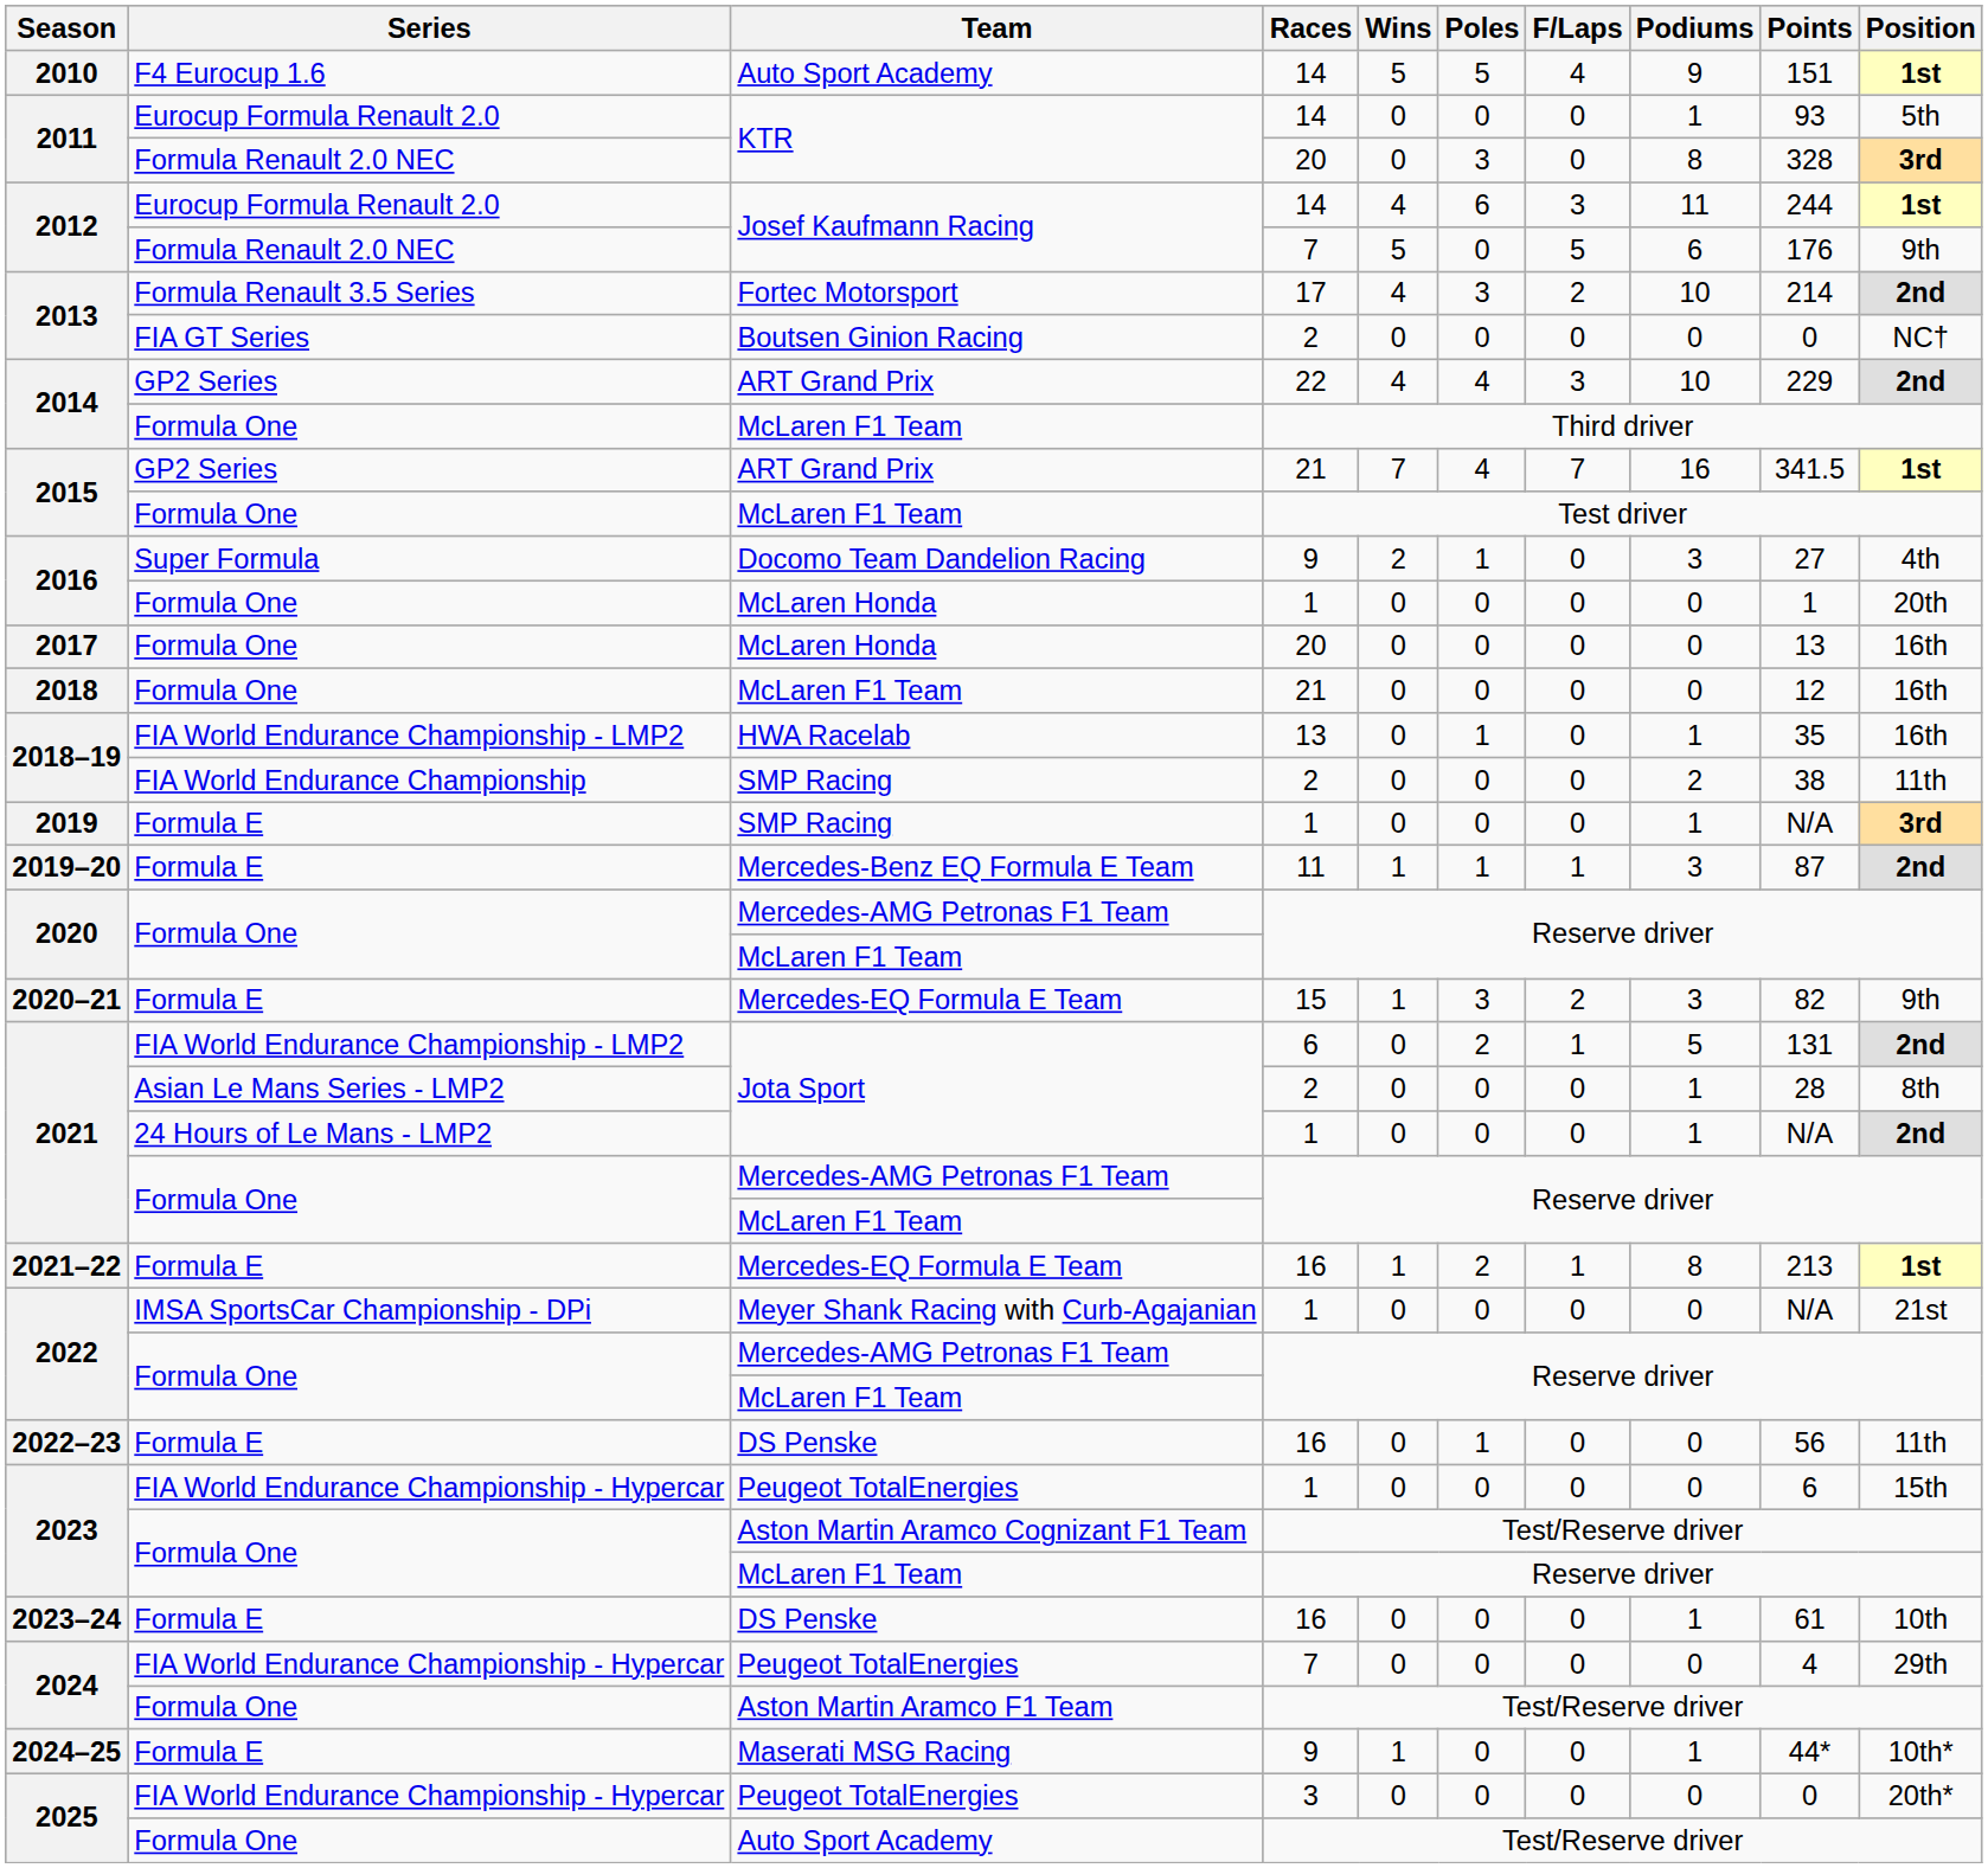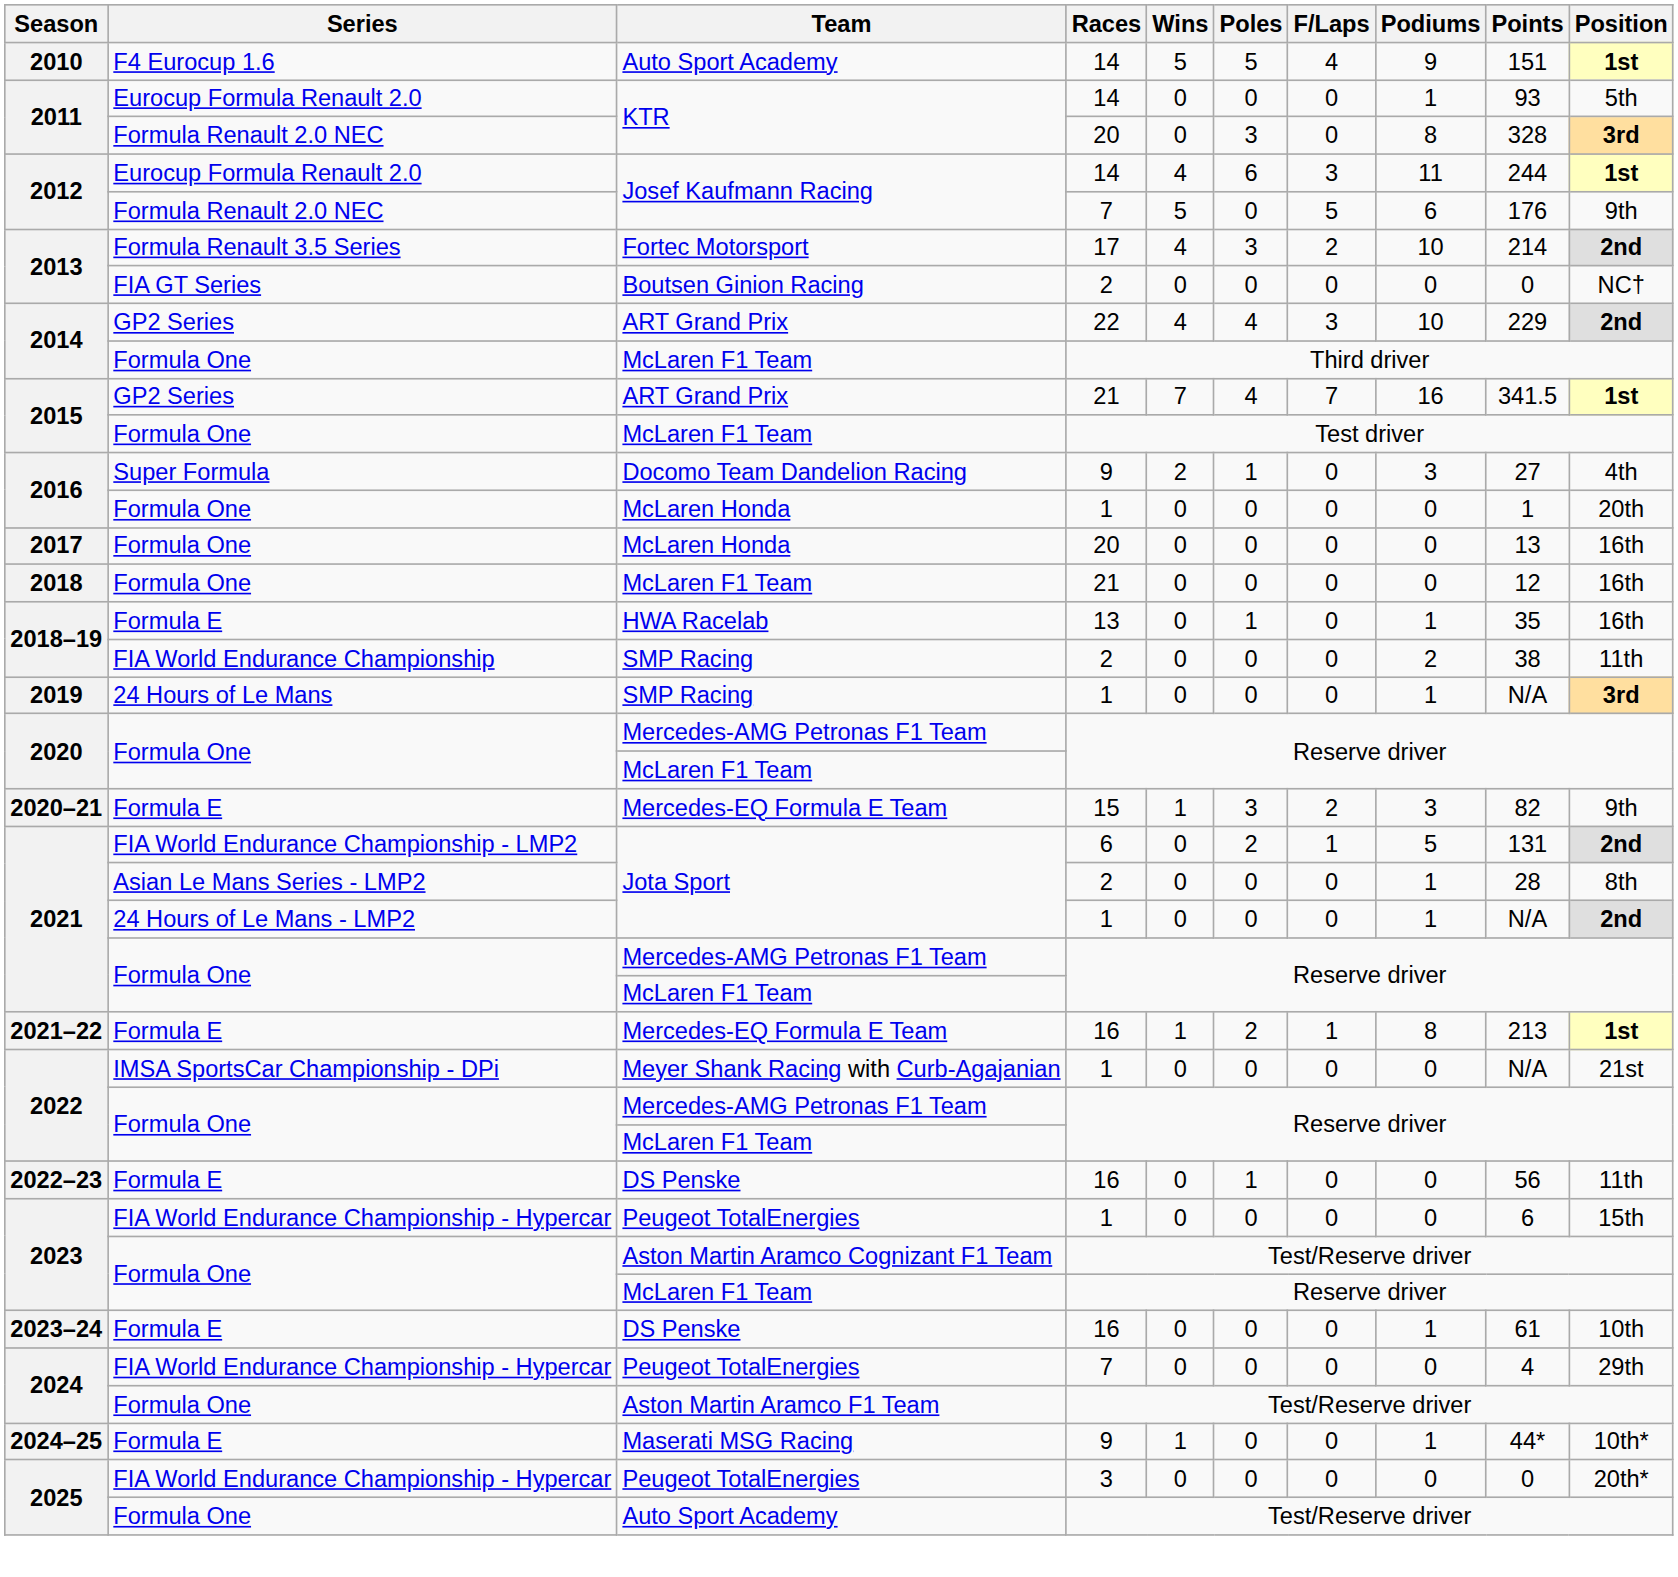2018–19 / 13 | Series: FIA World Endurance Championship - LMP2 -> Formula E
2019 | Series: Formula E -> 24 Hours of Le Mans
- row: 2019–20 | Formula E | Mercedes-Benz EQ Formula E Team | 11 | 1 | 1 | 1 | 3 | 87 | 2nd
